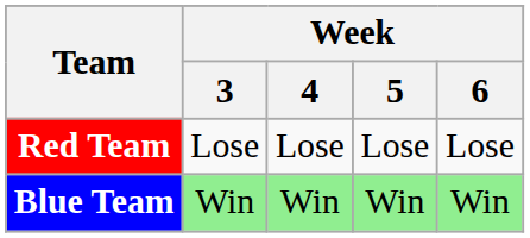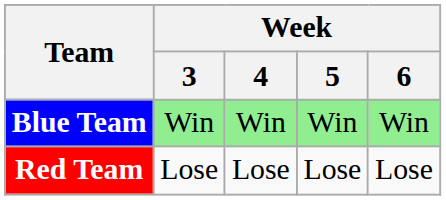rows swapped: Red Team <-> Blue Team
